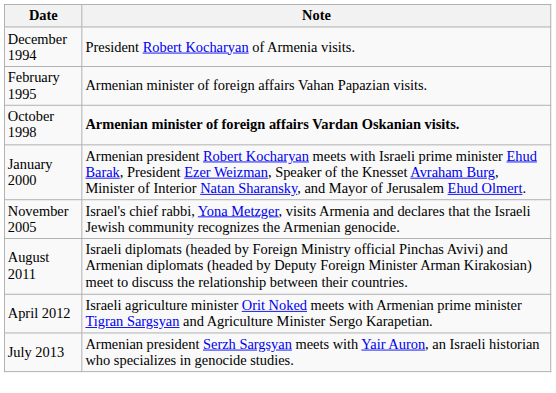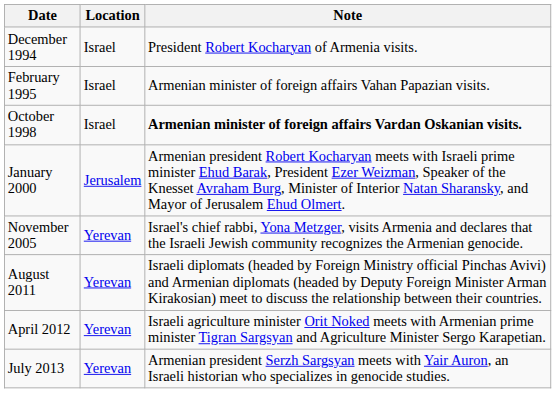+ column: Location | Israel | Israel | Israel | Jerusalem | Yerevan | Yerevan | Yerevan | Yerevan
